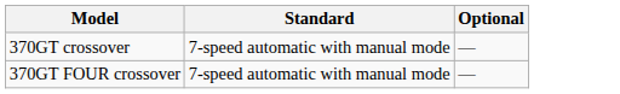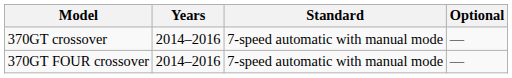+ column: Years | 2014–2016 | 2014–2016
